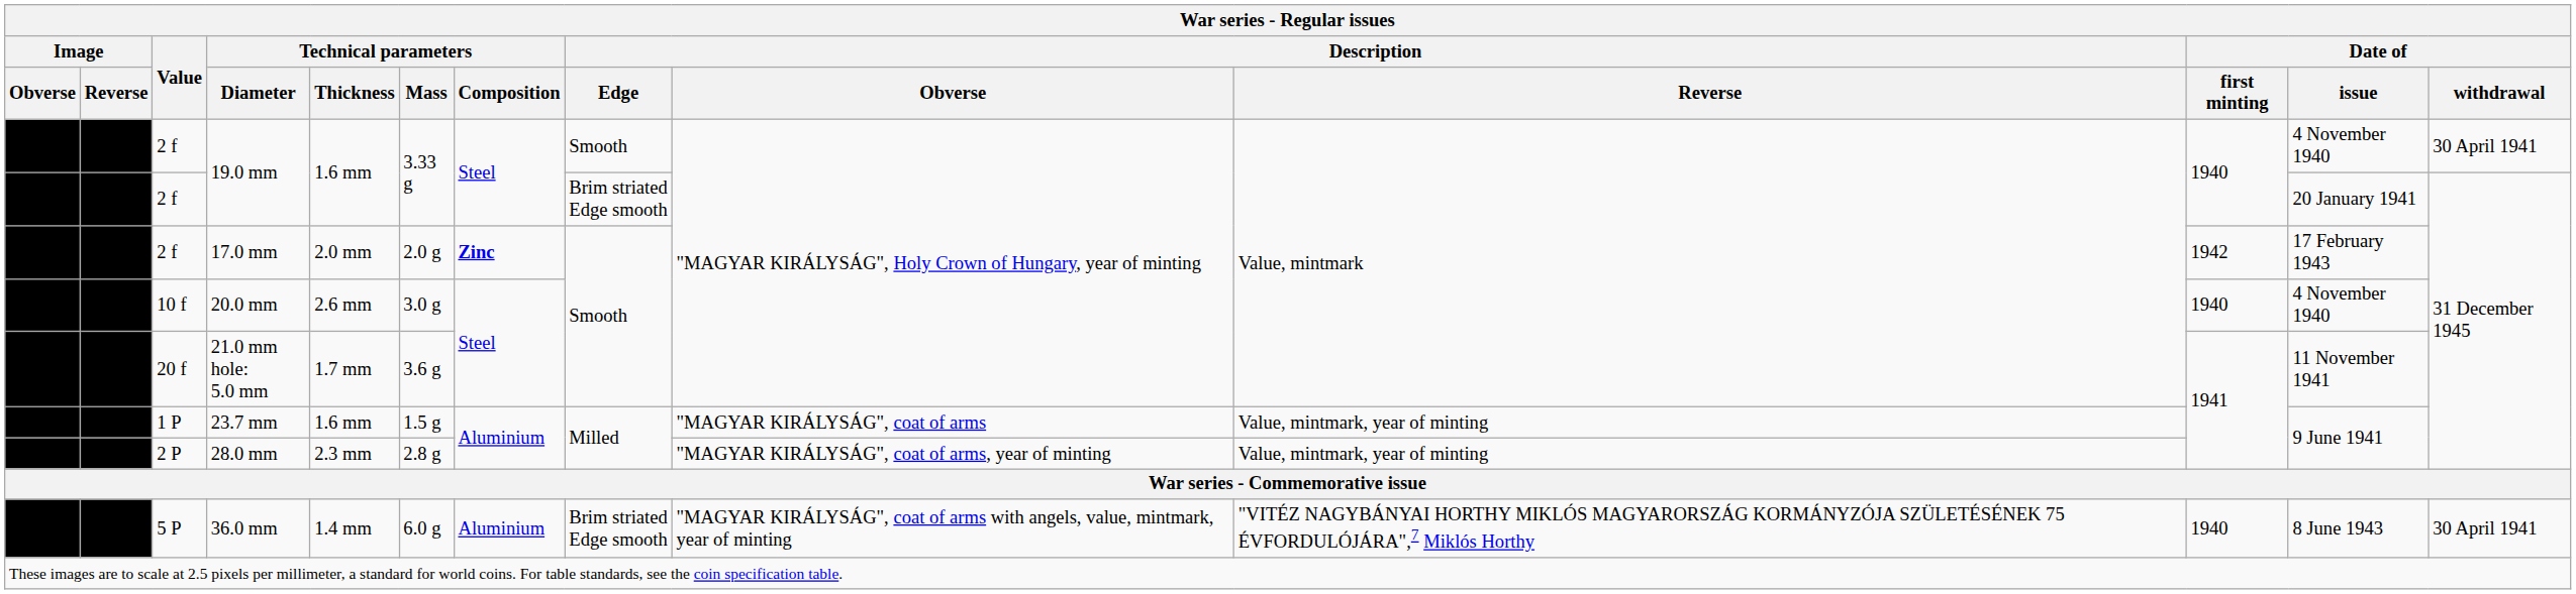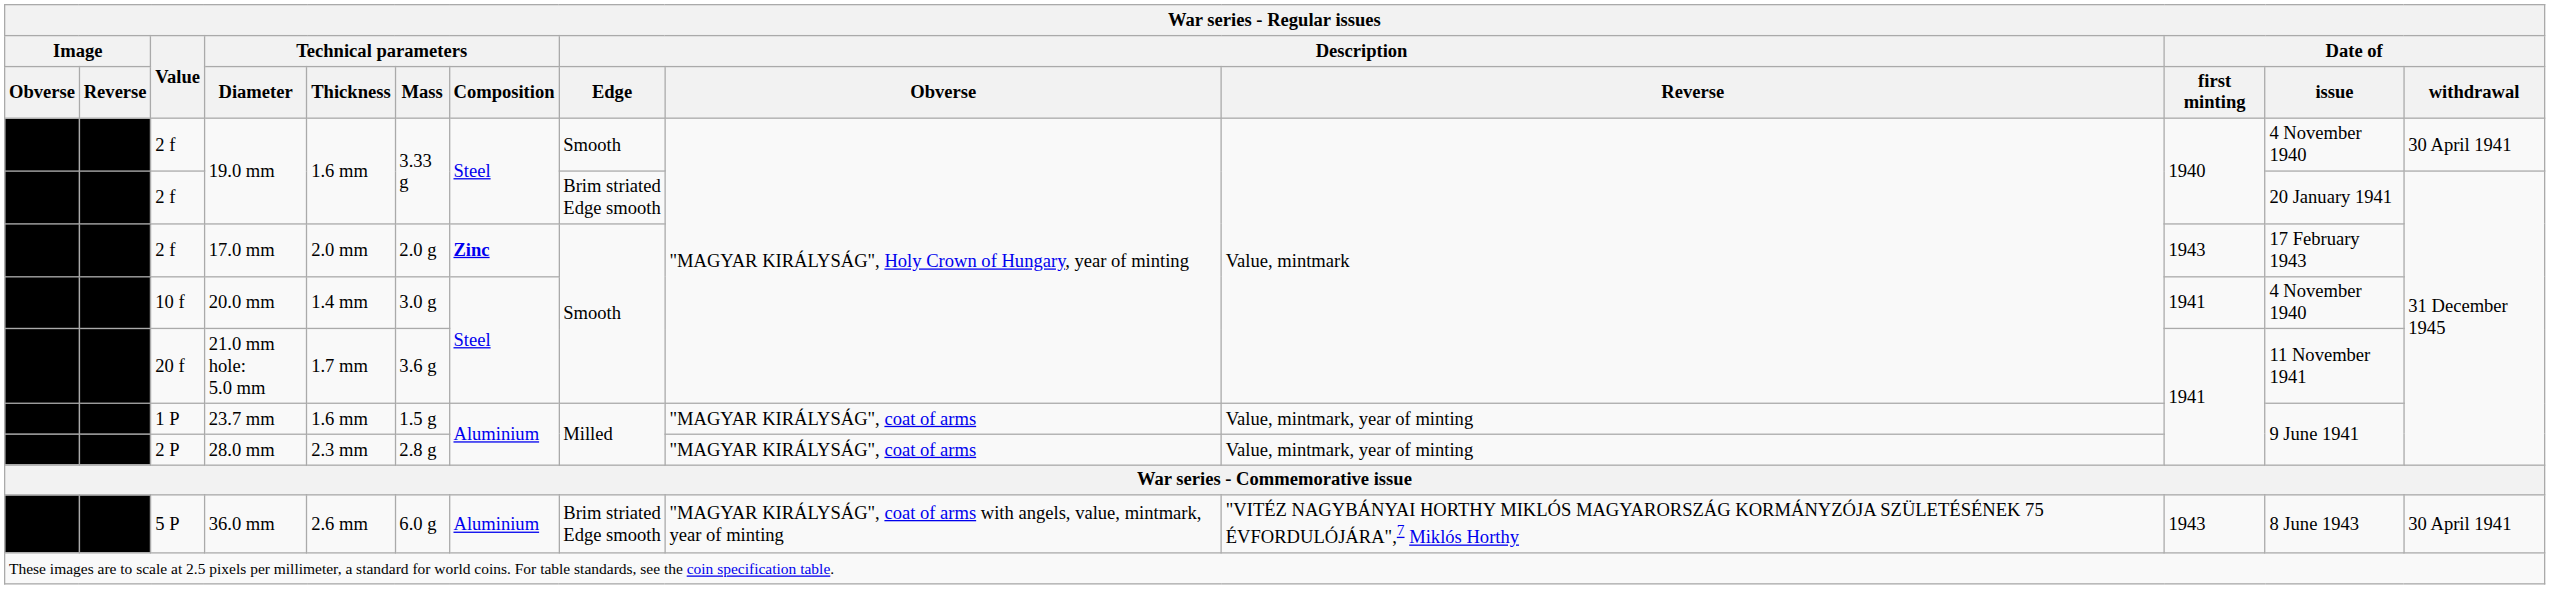17.0 mm | Date of / first minting: 1942 -> 1943
20.0 mm | Technical parameters / Thickness: 2.6 mm -> 1.4 mm
20.0 mm | Date of / first minting: 1940 -> 1941
28.0 mm | Description / Obverse: "MAGYAR KIRÁLYSÁG", coat of arms, year of minting -> "MAGYAR KIRÁLYSÁG", coat of arms
36.0 mm | Technical parameters / Thickness: 1.4 mm -> 2.6 mm
36.0 mm | Date of / first minting: 1940 -> 1943
